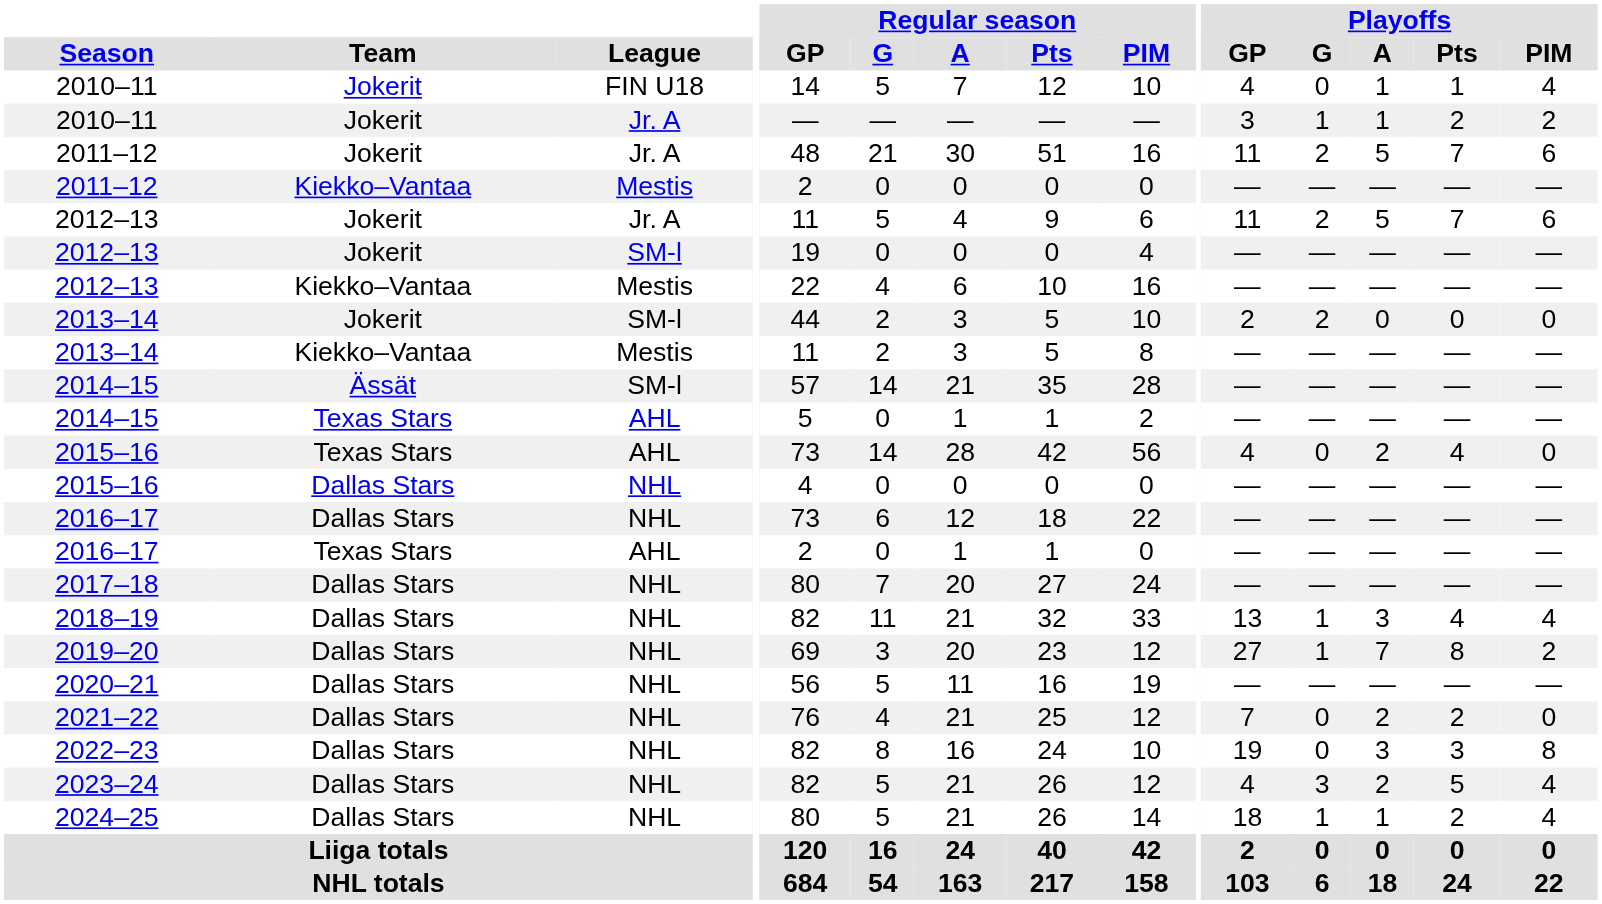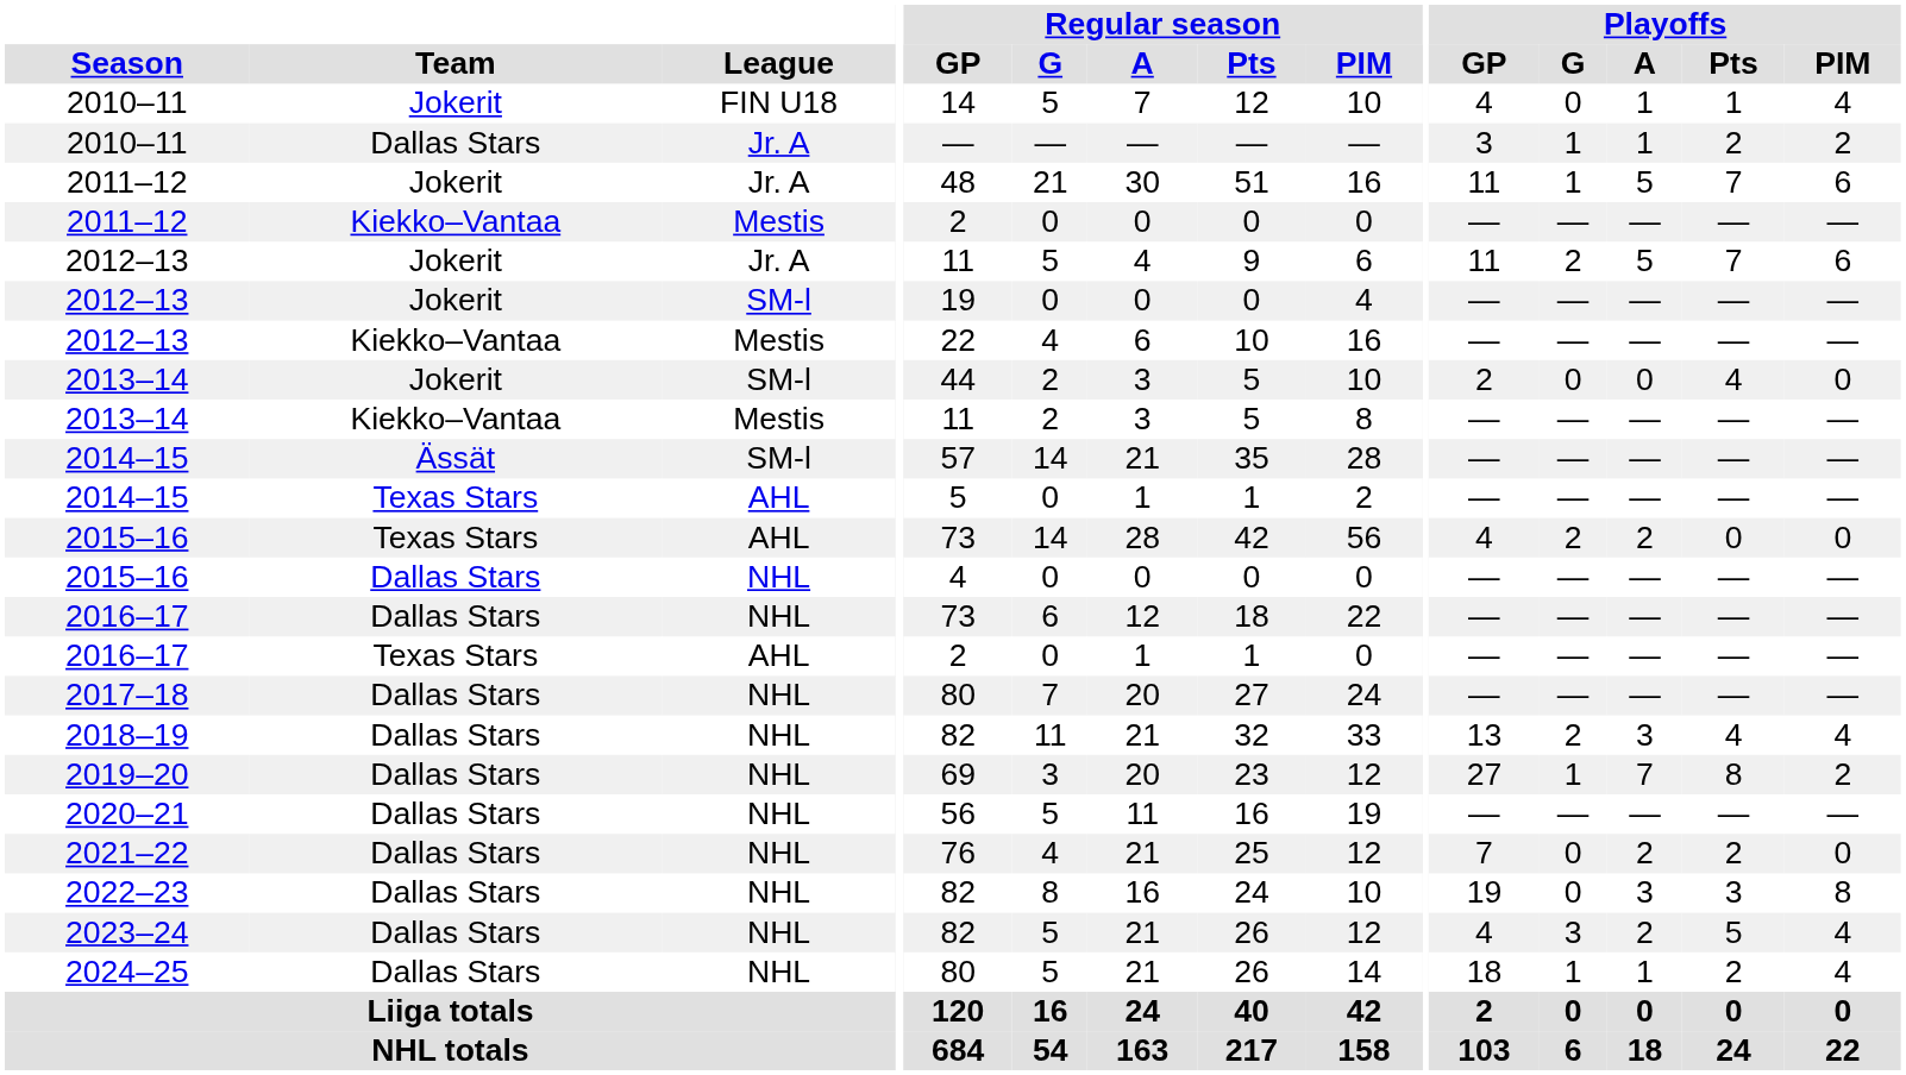2010–11 / Jr. A | Team: Jokerit -> Dallas Stars
2011–12 / Jr. A | Playoffs / G: 2 -> 1
2013–14 / SM-l | Playoffs / G: 2 -> 0
2013–14 / SM-l | Playoffs / Pts: 0 -> 4
2015–16 / AHL | Playoffs / G: 0 -> 2
2015–16 / AHL | Playoffs / Pts: 4 -> 0
2018–19 | Playoffs / G: 1 -> 2
